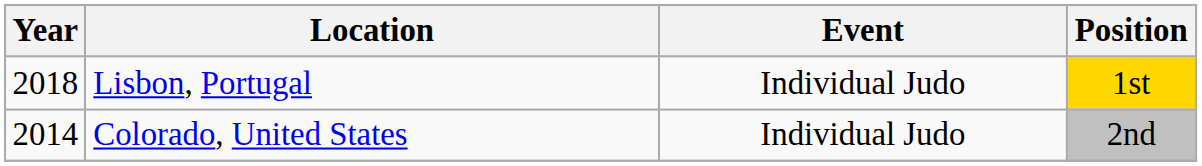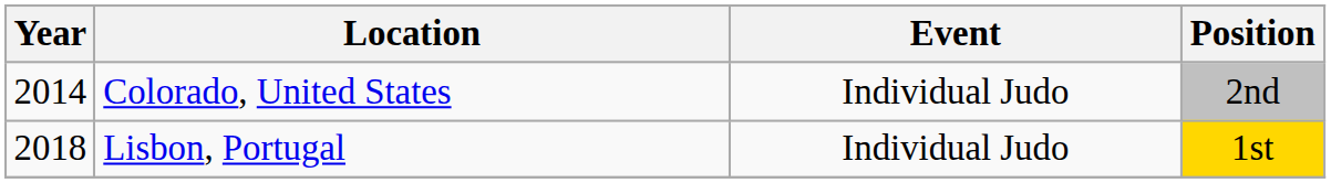rows swapped: Colorado, United States <-> Lisbon, Portugal
